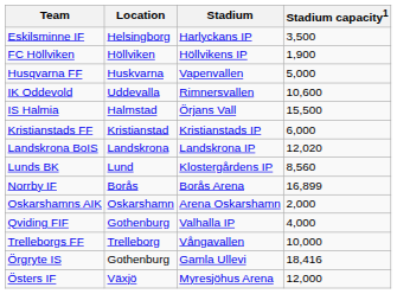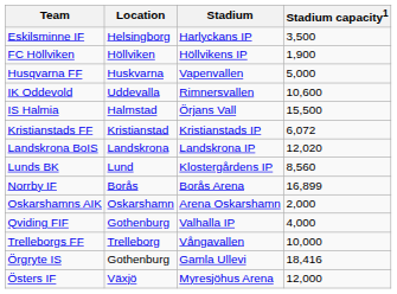Kristianstads FF | Stadium capacity1: 6,000 -> 6,072
